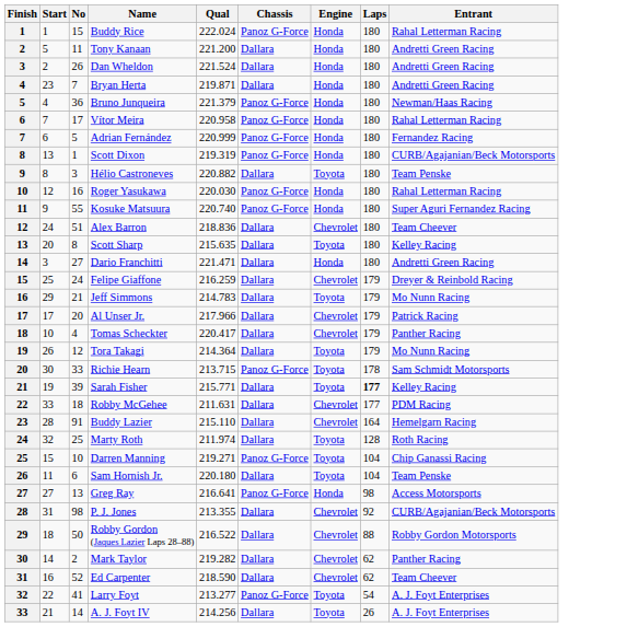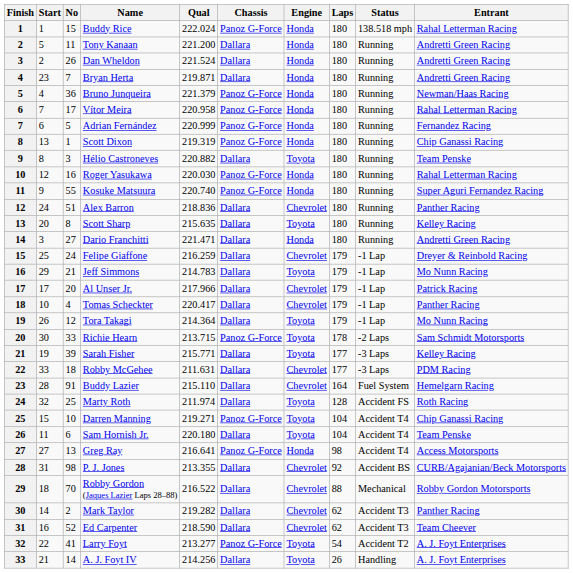+ column: Status | 138.518 mph | Running | Running | Running | Running | Running | Running | Running | Running | Running | Running | Running | Running | Running | -1 Lap | -1 Lap | -1 Lap | -1 Lap | -1 Lap | -2 Laps | -3 Laps | -3 Laps | Fuel System | Accident FS | Accident T4 | Accident T4 | Accident T4 | Accident BS | Mechanical | Accident T3 | Accident T3 | Accident T2 | Handling
Scott Dixon | Entrant: CURB/Agajanian/Beck Motorsports -> Chip Ganassi Racing
Alex Barron | Entrant: Team Cheever -> Panther Racing
Sarah Fisher | Laps: bold -> normal
Robby Gordon (Jaques Lazier Laps 28–88) | No: 50 -> 70
